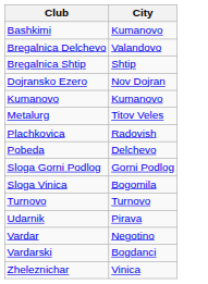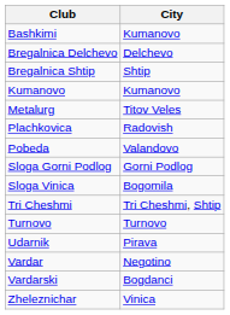Bregalnica Delchevo | City: Valandovo -> Delchevo
- row: Dojransko Ezero | Nov Dojran
Pobeda | City: Delchevo -> Valandovo
+ row: Tri Cheshmi | Tri Cheshmi, Shtip
